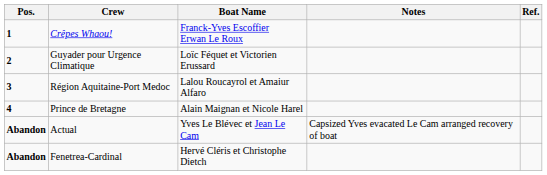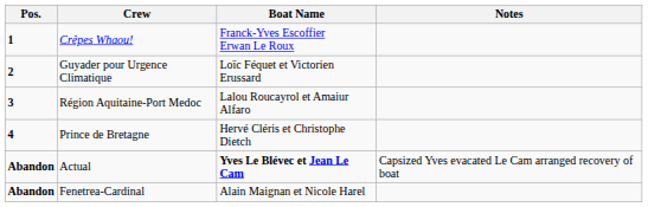- column: Ref.
Prince de Bretagne | Boat Name: Alain Maignan et Nicole Harel -> Hervé Cléris et Christophe Dietch
Actual | Boat Name: normal -> bold
Fenetrea-Cardinal | Boat Name: Hervé Cléris et Christophe Dietch -> Alain Maignan et Nicole Harel
